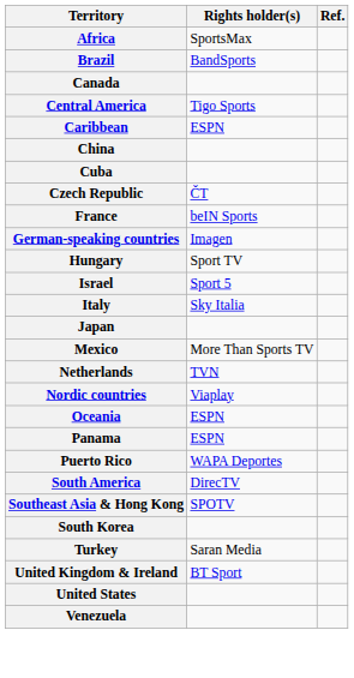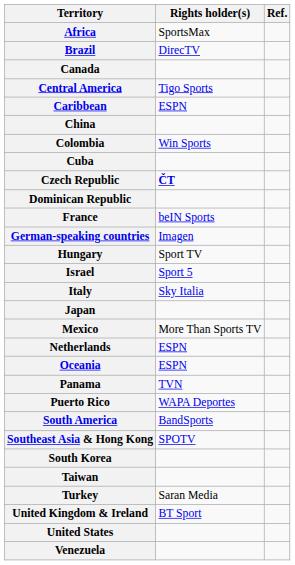Brazil | Rights holder(s): BandSports -> DirecTV
+ row: Colombia | Win Sports
Czech Republic | Rights holder(s): normal -> bold
+ row: Dominican Republic
Netherlands | Rights holder(s): TVN -> ESPN
- row: Nordic countries | Viaplay
Panama | Rights holder(s): ESPN -> TVN
South America | Rights holder(s): DirecTV -> BandSports
+ row: Taiwan
